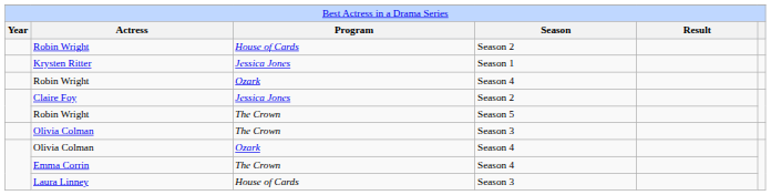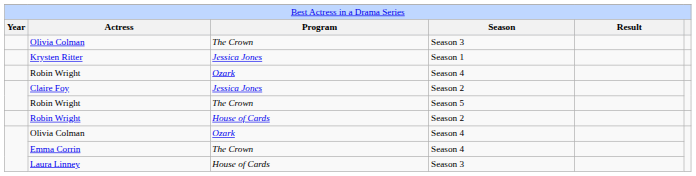rows swapped: Robin Wright / Season 2 <-> Olivia Colman / Season 3
